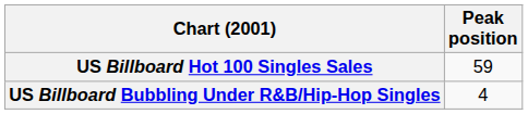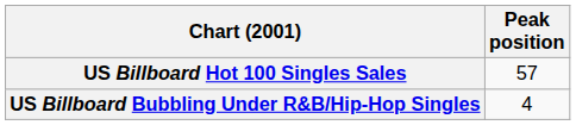US Billboard Hot 100 Singles Sales | Peak position: 59 -> 57
